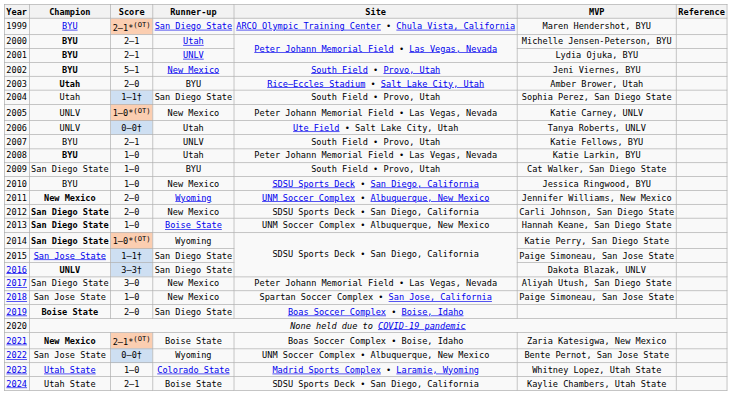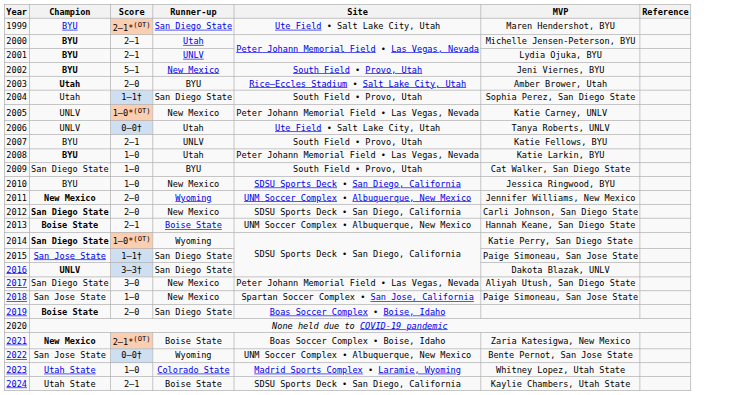1999 | Site: ARCO Olympic Training Center • Chula Vista, California -> Ute Field • Salt Lake City, Utah
2013 | Champion: San Diego State -> Boise State
2013 | Score: 1–0 -> 2–1
